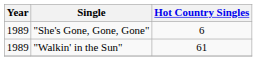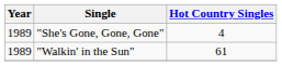"She's Gone, Gone, Gone" | Hot Country Singles: 6 -> 4
